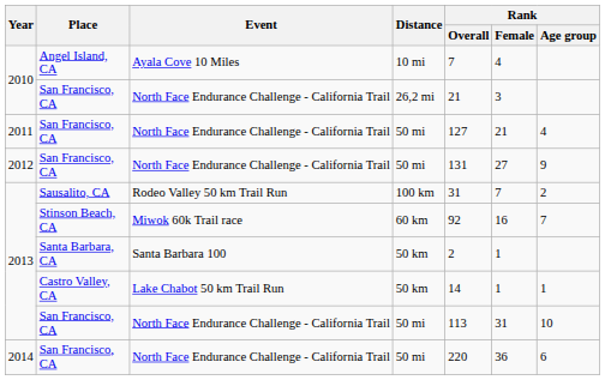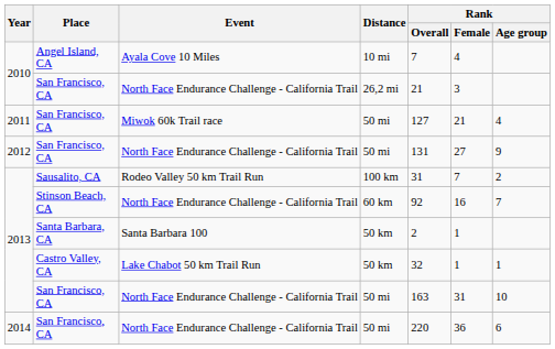2011 / San Francisco, CA | Event: North Face Endurance Challenge - California Trail -> Miwok 60k Trail race
Stinson Beach, CA | Event: Miwok 60k Trail race -> North Face Endurance Challenge - California Trail
Castro Valley, CA | Rank / Overall: 14 -> 32
2013 / San Francisco, CA | Rank / Overall: 113 -> 163
